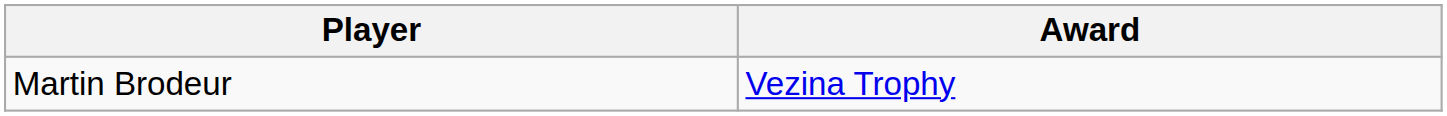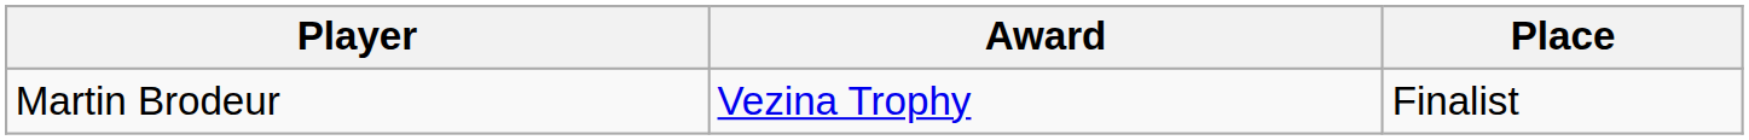+ column: Place | Finalist
